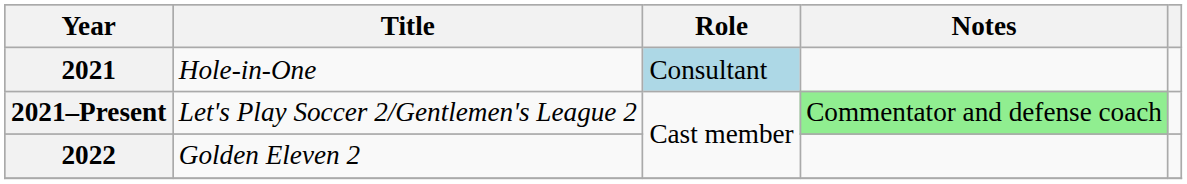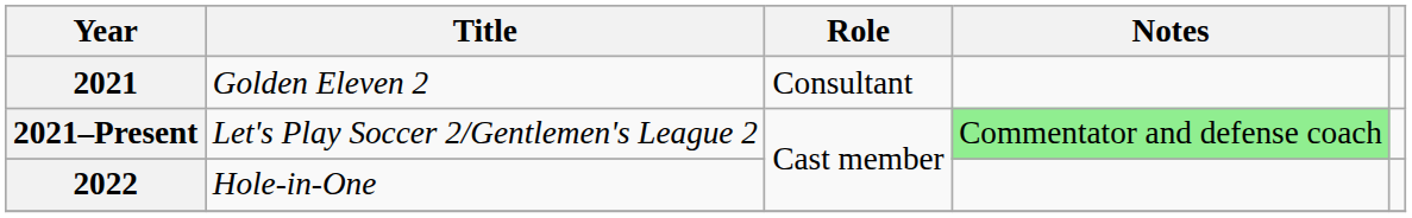2021 | Title: Hole-in-One -> Golden Eleven 2
2021 | Role: lightblue background -> no background
2022 | Title: Golden Eleven 2 -> Hole-in-One
